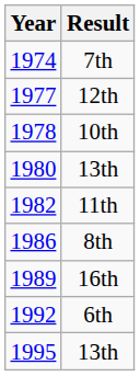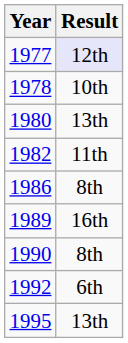- row: 1974 | 7th
1977 | Result: no background -> lavender background
+ row: 1990 | 8th
